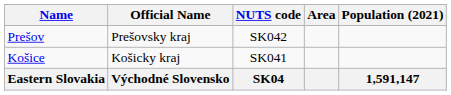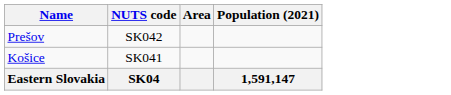- column: Official Name | Prešovsky kraj | Košicky kraj | Východné Slovensko
